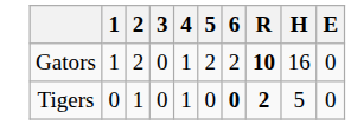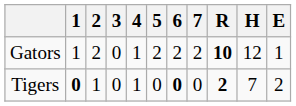+ column: 7 | 2 | 0
Gators | H: 16 -> 12
Gators | E: 0 -> 1
Tigers | 1: normal -> bold
Tigers | H: 5 -> 7
Tigers | E: 0 -> 2
